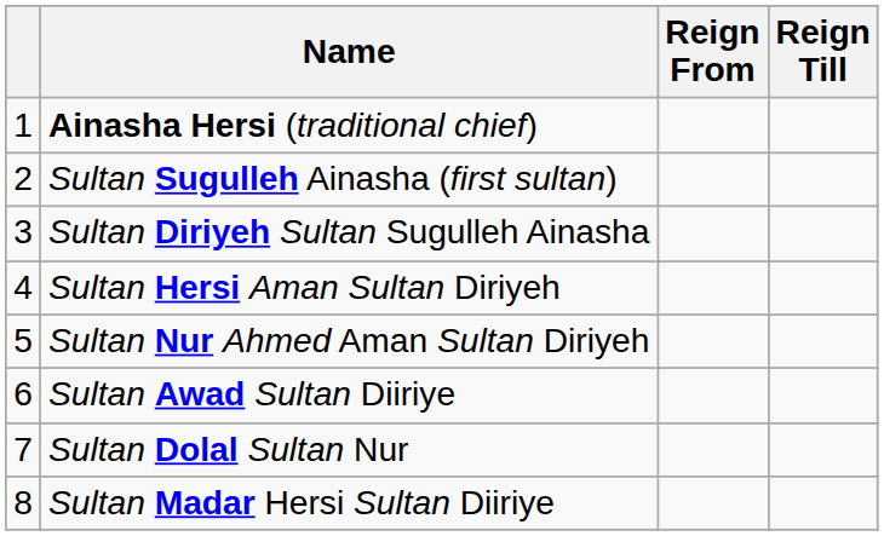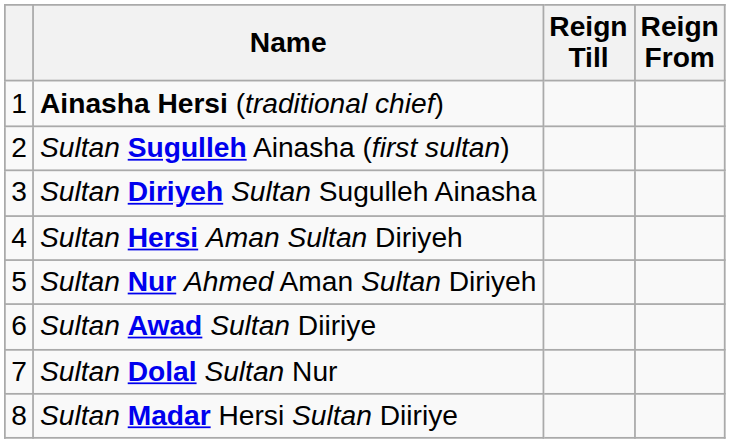columns swapped: Reign From <-> Reign Till
